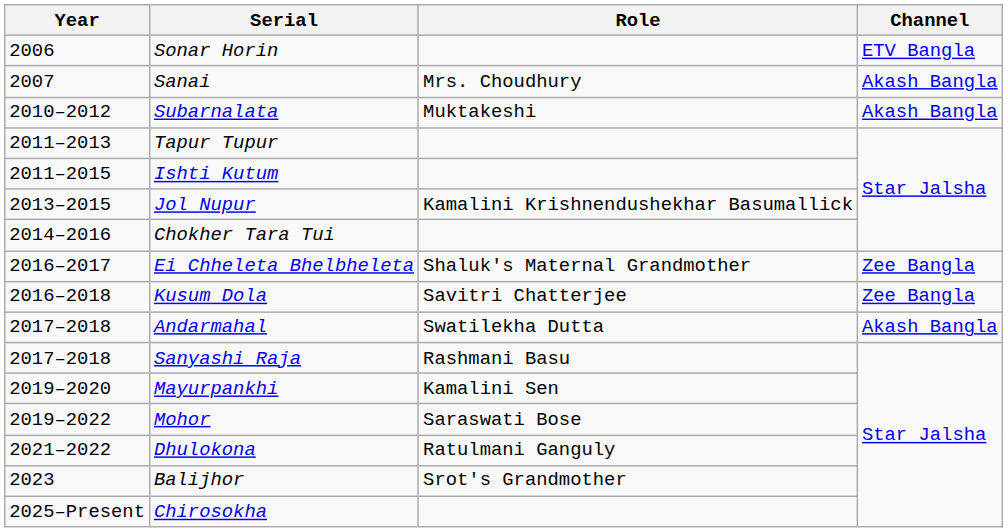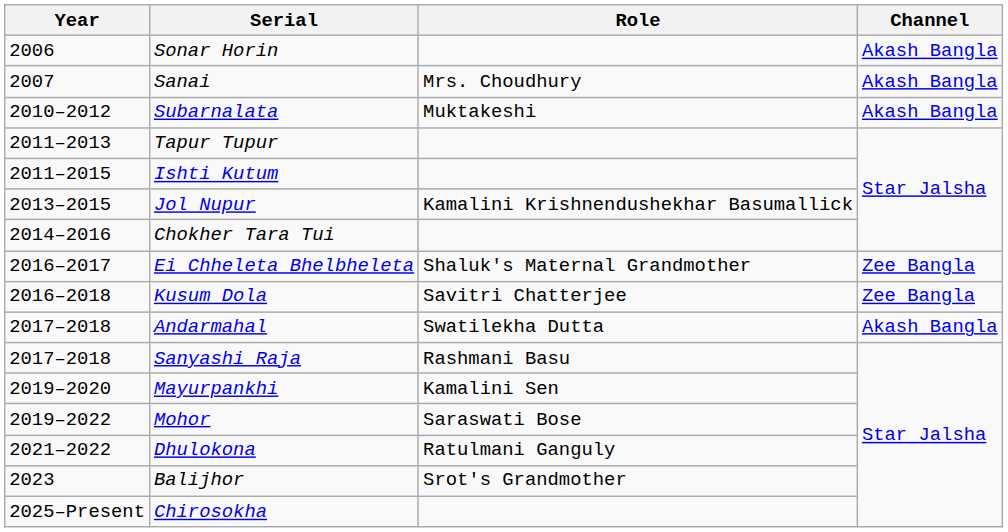Sonar Horin | Channel: ETV Bangla -> Akash Bangla
